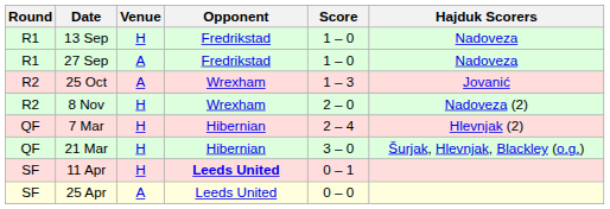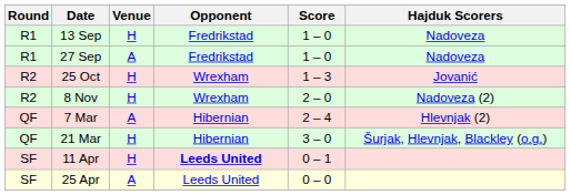25 Oct | Venue: A -> H
7 Mar | Venue: H -> A
